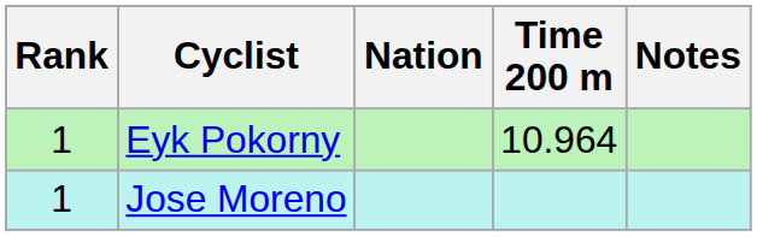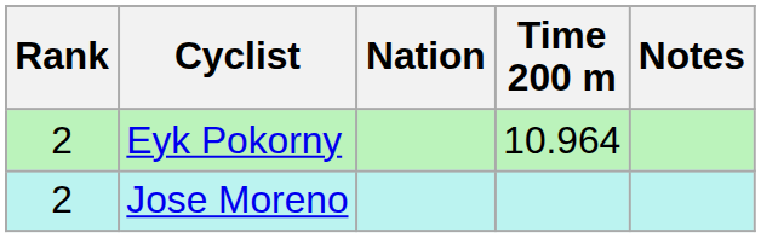Eyk Pokorny | Rank: 1 -> 2
Jose Moreno | Rank: 1 -> 2
